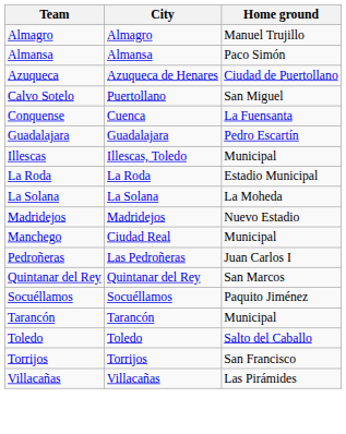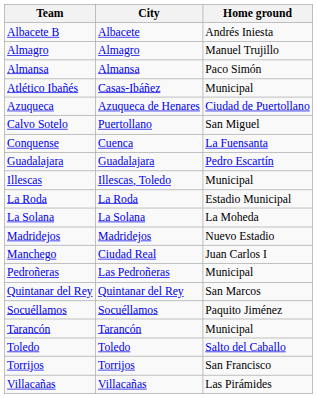+ row: Albacete B | Albacete | Andrés Iniesta
+ row: Atlético Ibañés | Casas-Ibáñez | Municipal
Manchego | Home ground: Municipal -> Juan Carlos I
Pedroñeras | Home ground: Juan Carlos I -> Municipal
